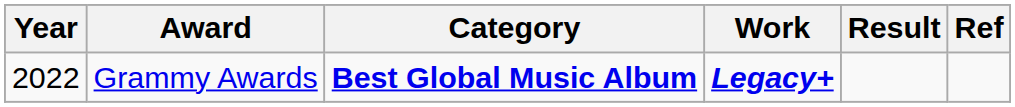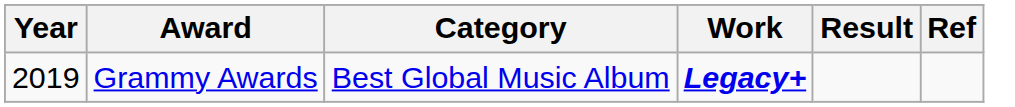Grammy Awards | Year: 2022 -> 2019
Grammy Awards | Category: bold -> normal
